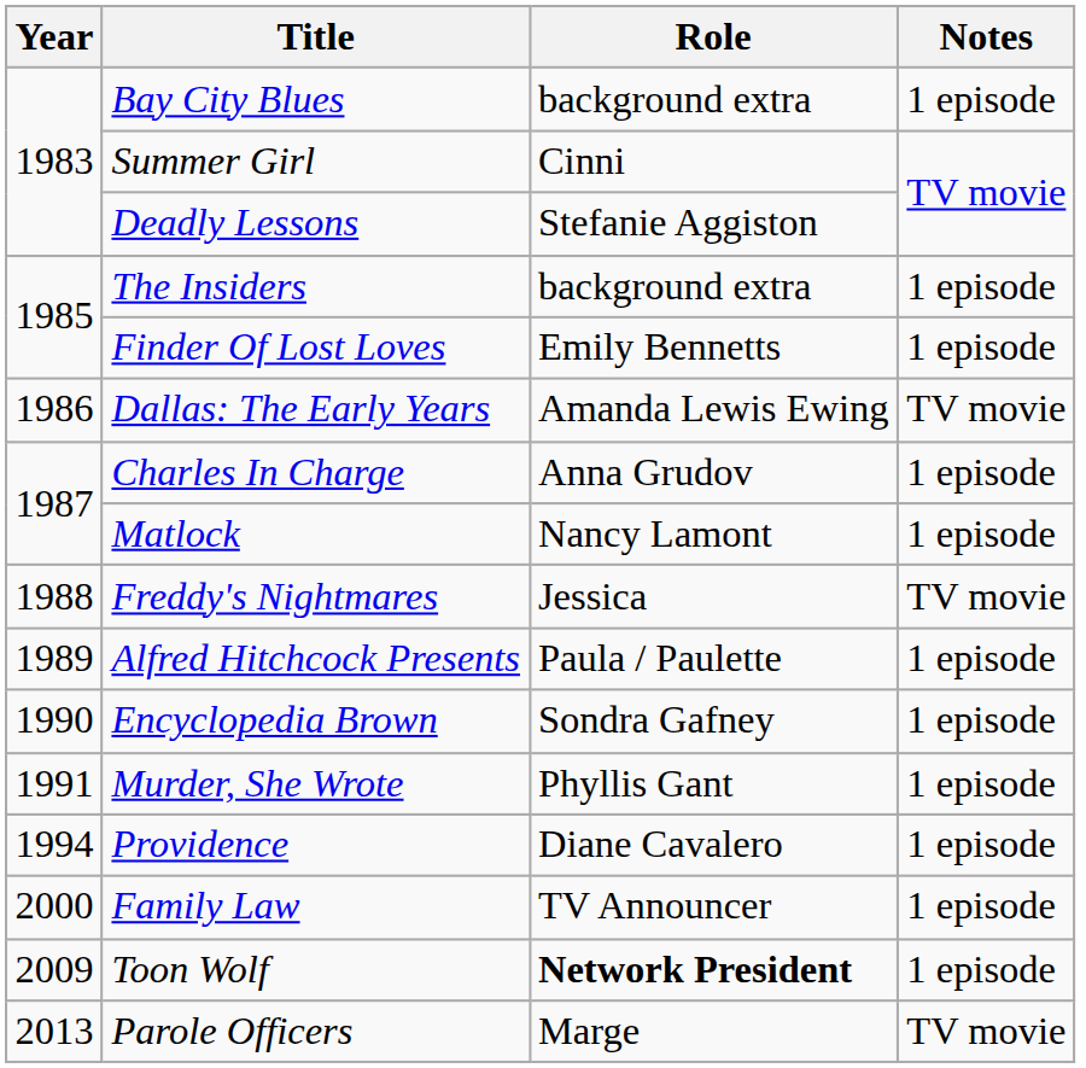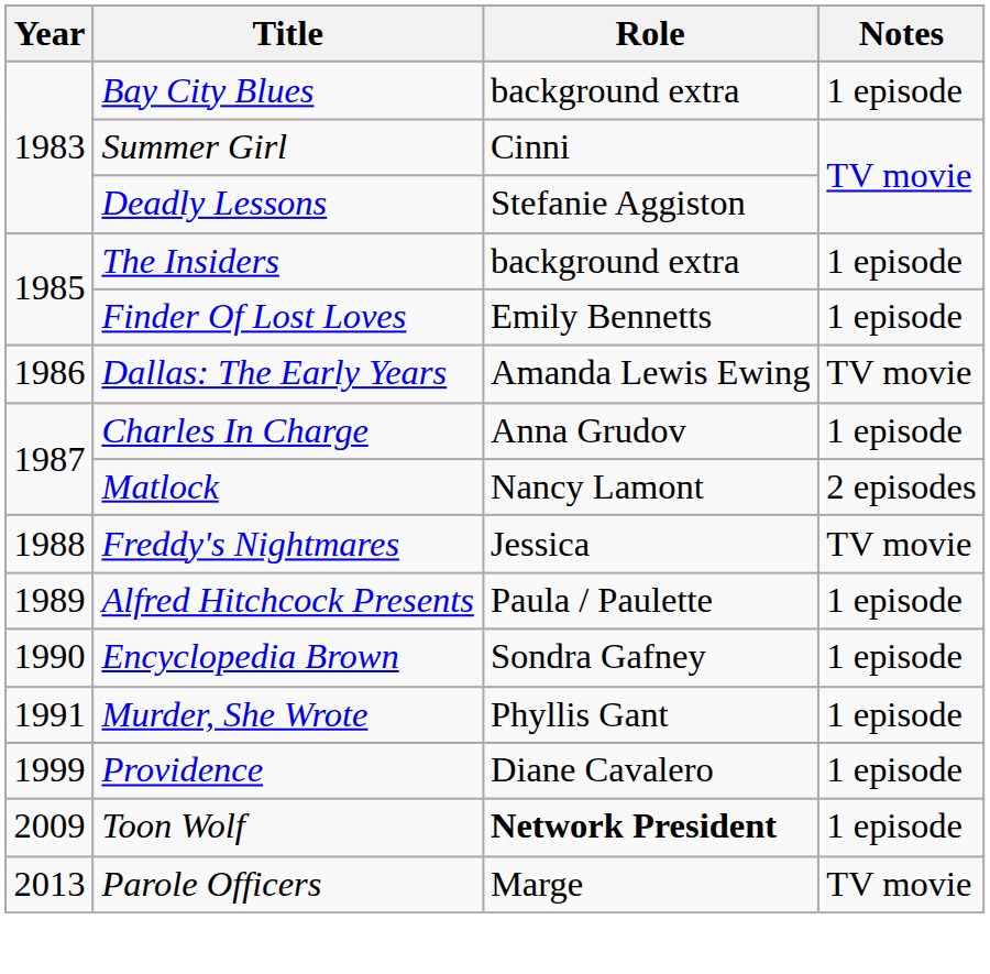Matlock | Notes: 1 episode -> 2 episodes
Providence | Year: 1994 -> 1999
- row: 2000 | Family Law | TV Announcer | 1 episode
